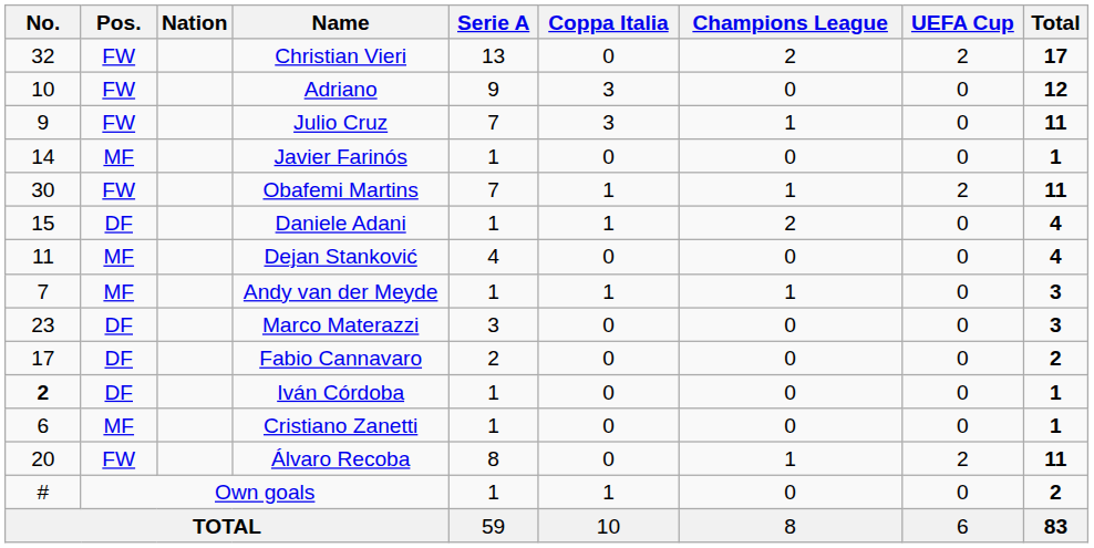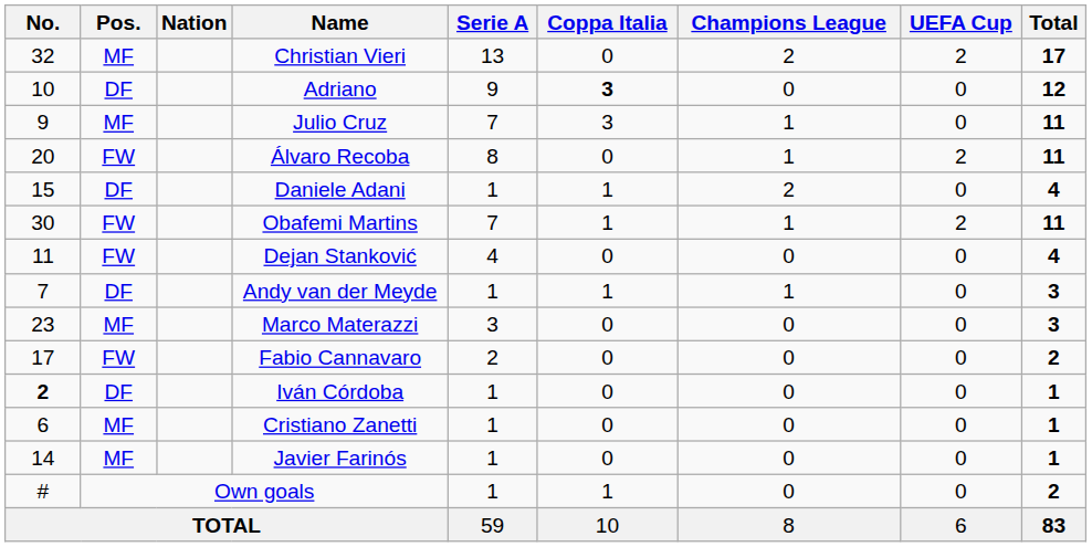Christian Vieri | Pos.: FW -> MF
Adriano | Pos.: FW -> DF
Adriano | Coppa Italia: normal -> bold
Julio Cruz | Pos.: FW -> MF
rows swapped: Álvaro Recoba <-> Javier Farinós
rows swapped: Obafemi Martins <-> Daniele Adani
Dejan Stanković | Pos.: MF -> FW
Andy van der Meyde | Pos.: MF -> DF
Marco Materazzi | Pos.: DF -> MF
Fabio Cannavaro | Pos.: DF -> FW
